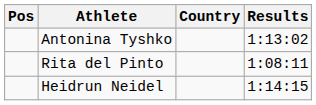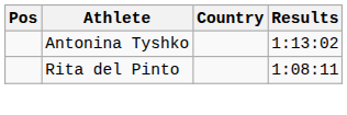- row: Heidrun Neidel | 1:14:15
